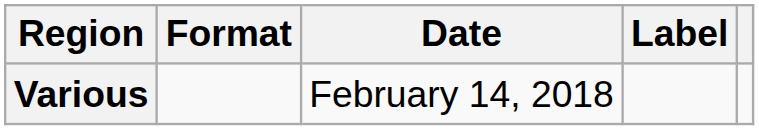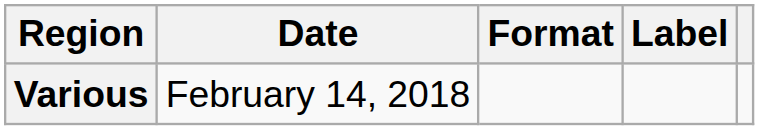columns swapped: Date <-> Format
